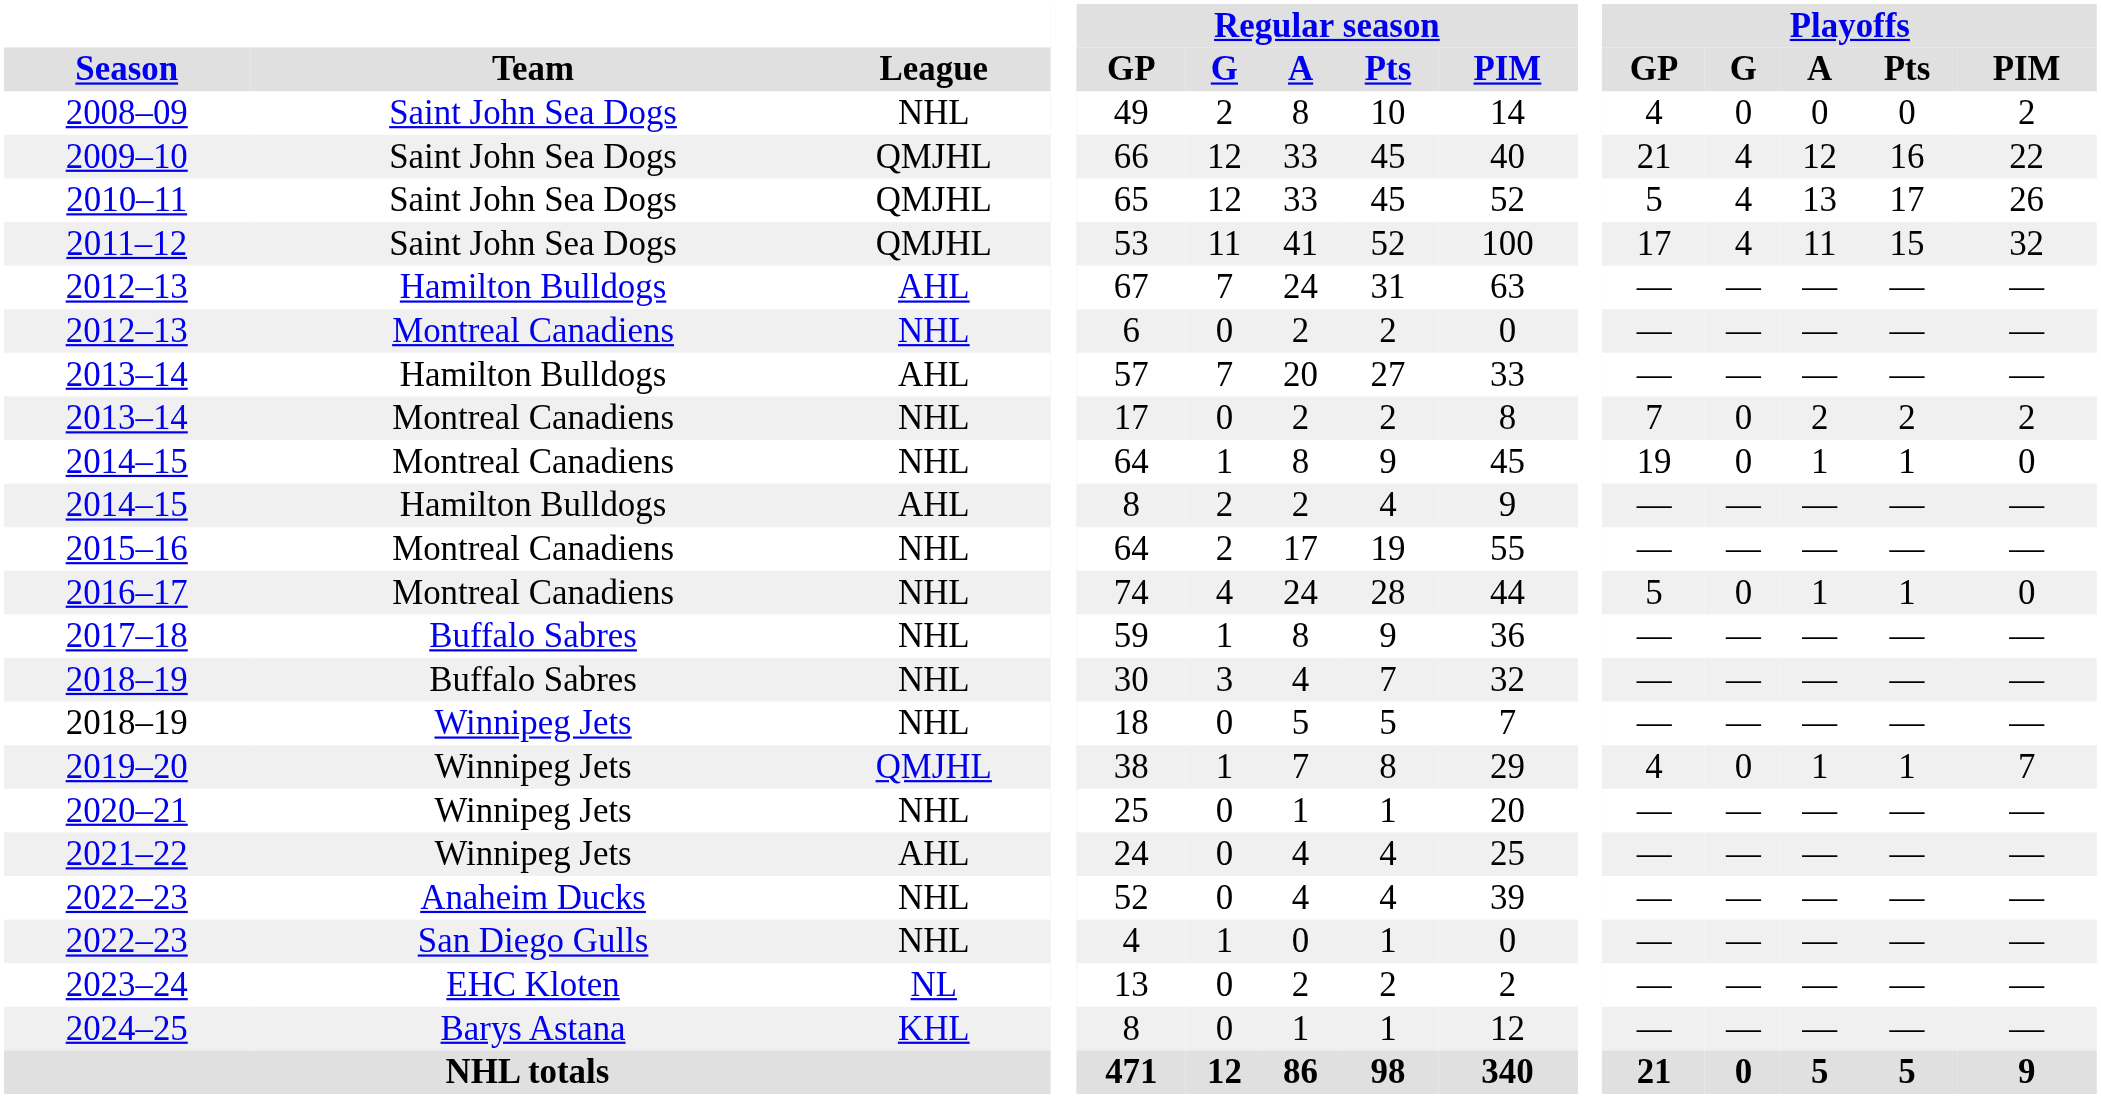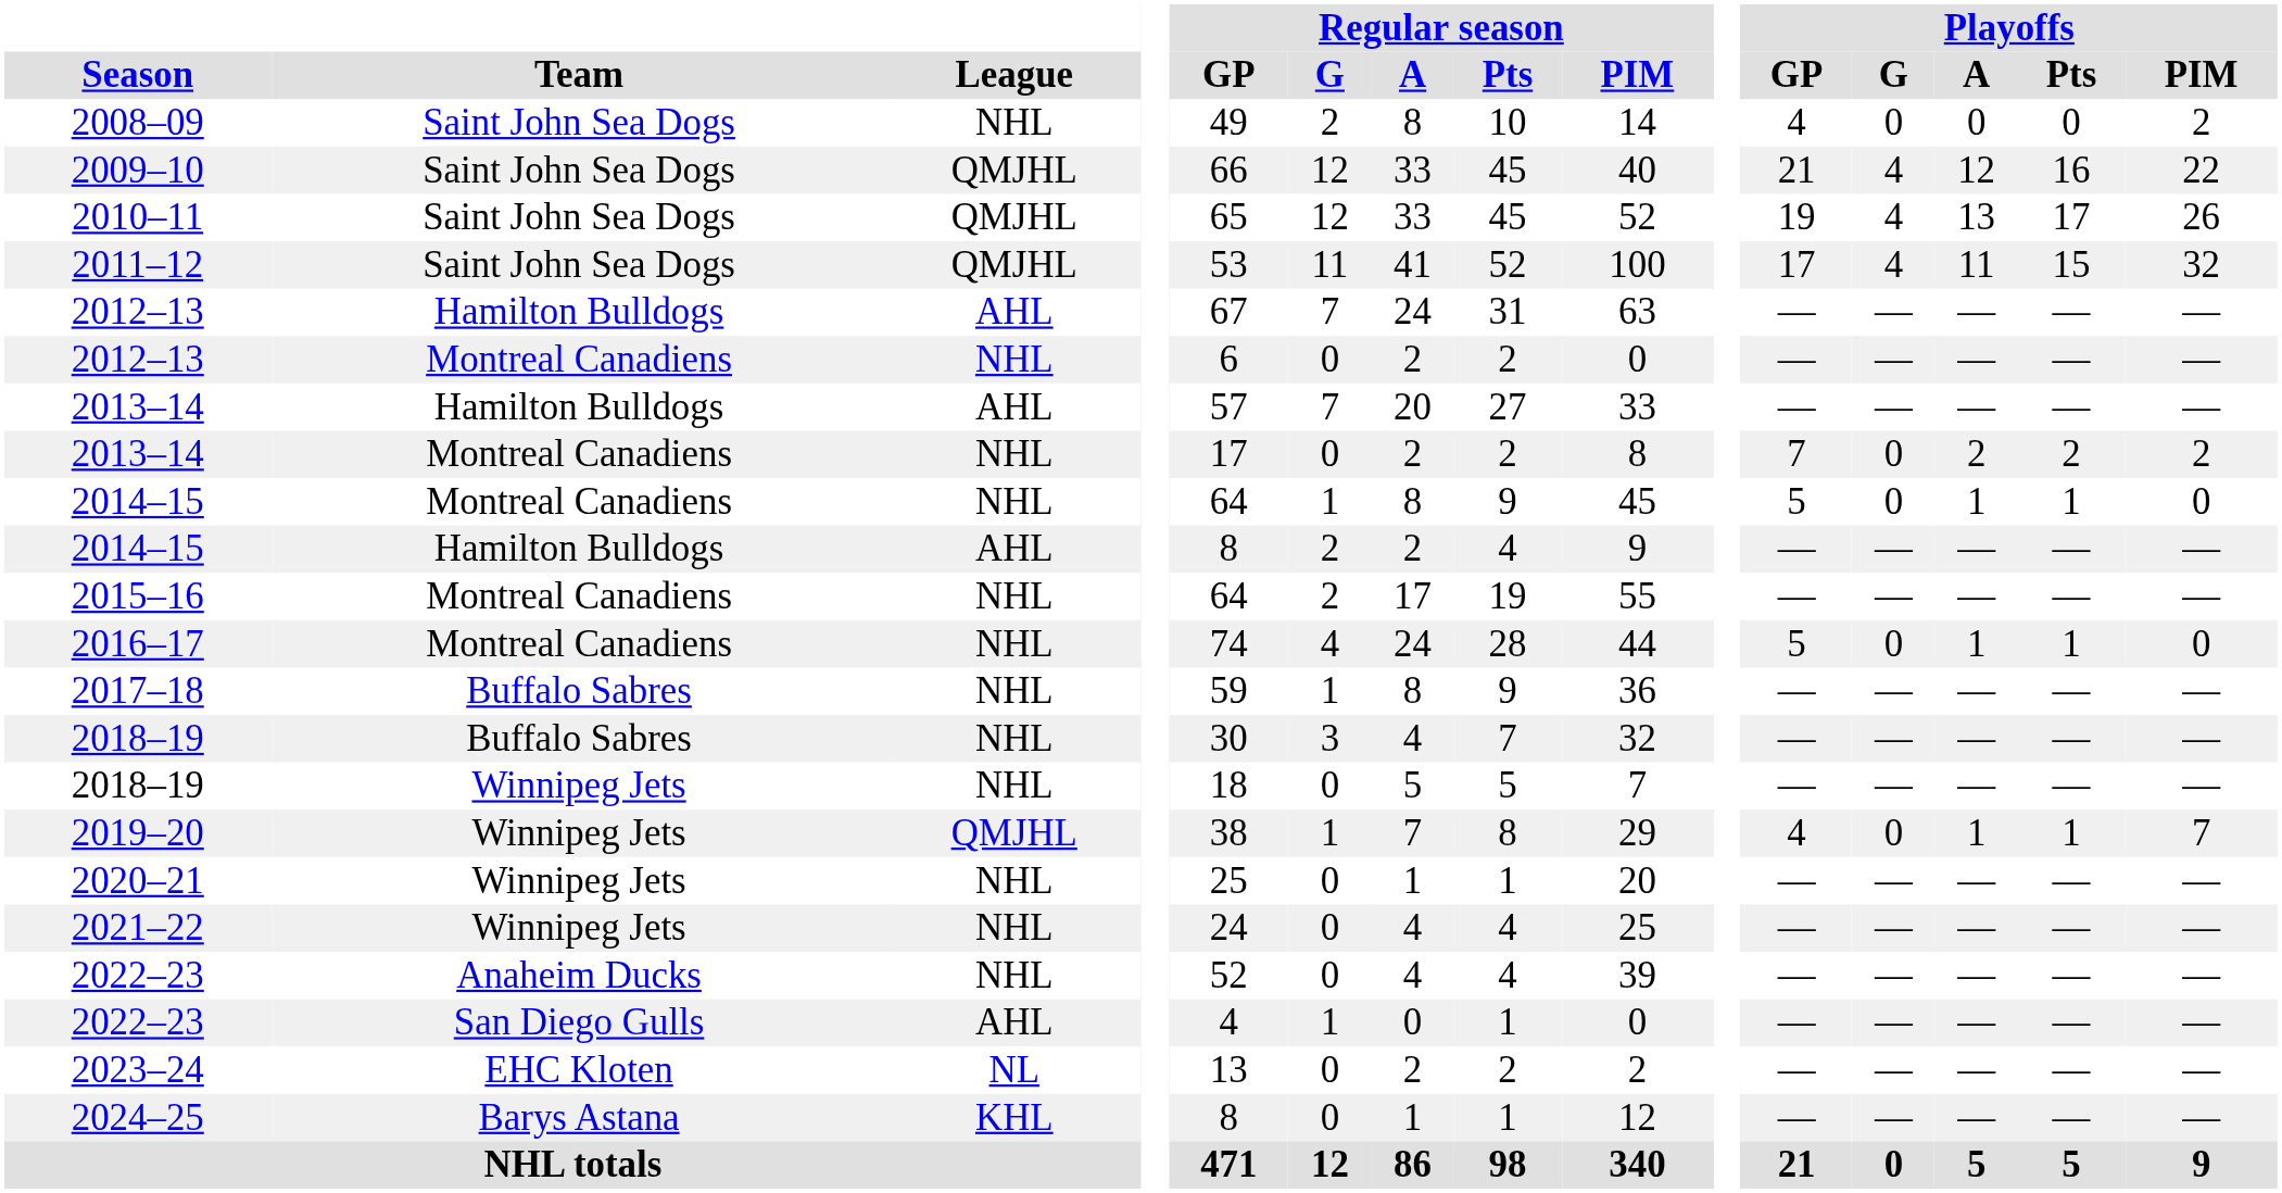2010–11 | Playoffs / GP: 5 -> 19
2014–15 / Montreal Canadiens | Playoffs / GP: 19 -> 5
2021–22 | League: AHL -> NHL
2022–23 / San Diego Gulls | League: NHL -> AHL
